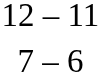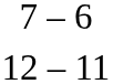rows swapped: 7 – 6 <-> 12 – 11
